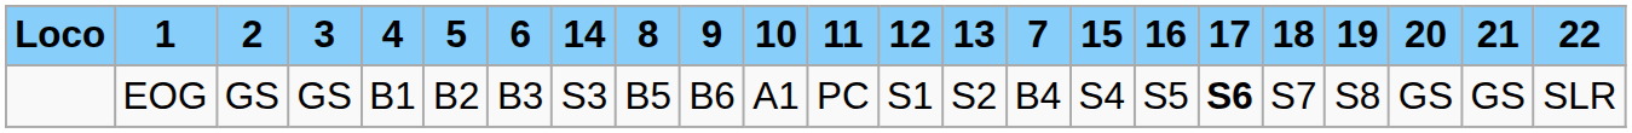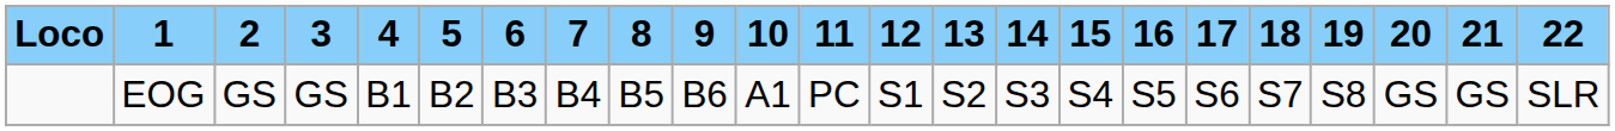columns swapped: 7 <-> 14
EOG | 17: bold -> normal
